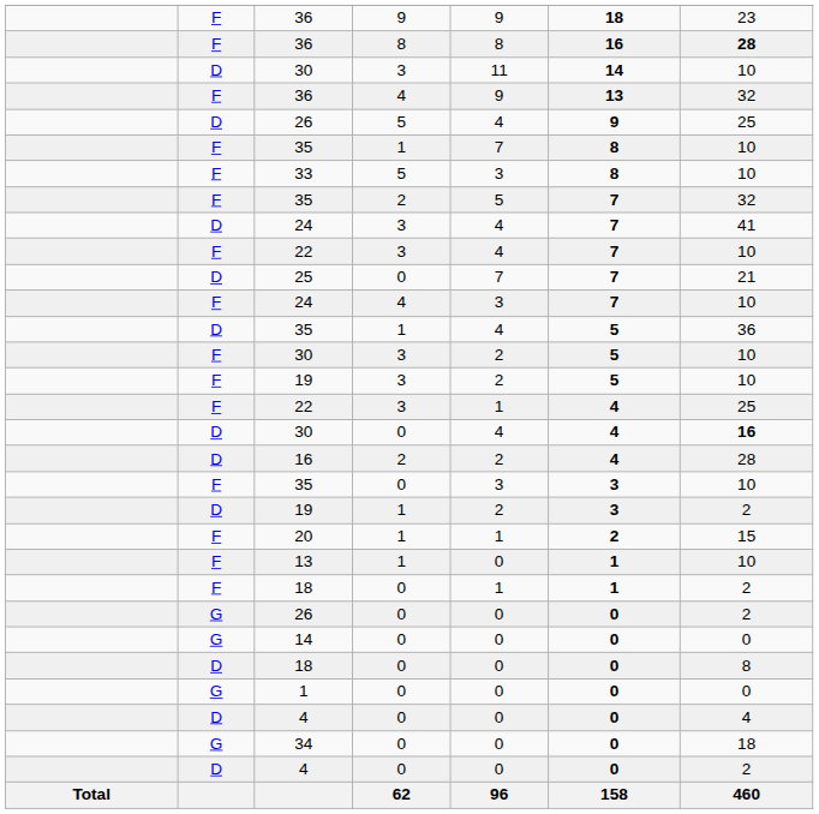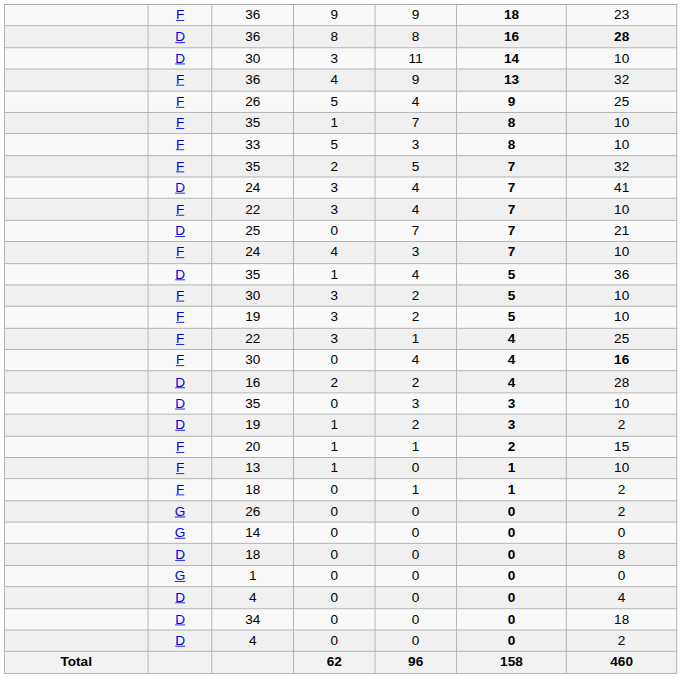36 / 8 | column 2: F -> D
26 / 5 | column 2: D -> F
30 / 0 | column 2: D -> F
35 / 0 | column 2: F -> D
34 | column 2: G -> D
